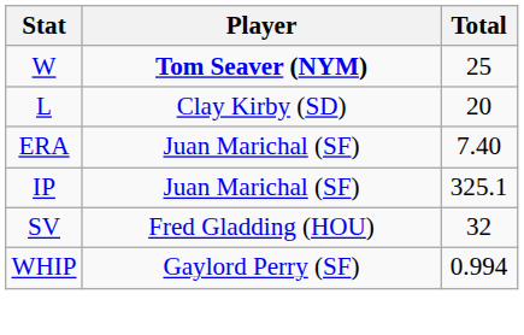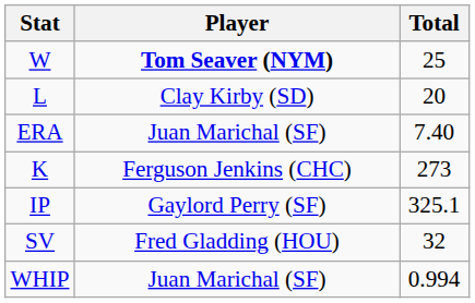+ row: K | Ferguson Jenkins (CHC) | 273
IP | Player: Juan Marichal (SF) -> Gaylord Perry (SF)
WHIP | Player: Gaylord Perry (SF) -> Juan Marichal (SF)
